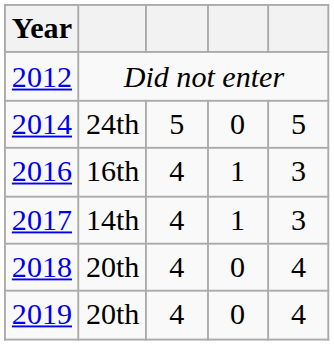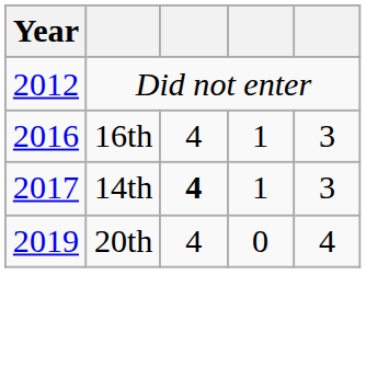- row: 2014 | 24th | 5 | 0 | 5
2017 | column 3: normal -> bold
- row: 2018 | 20th | 4 | 0 | 4
